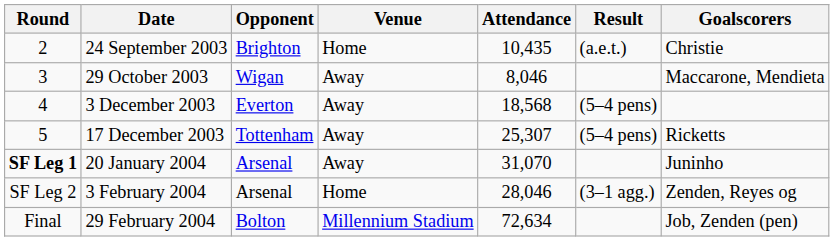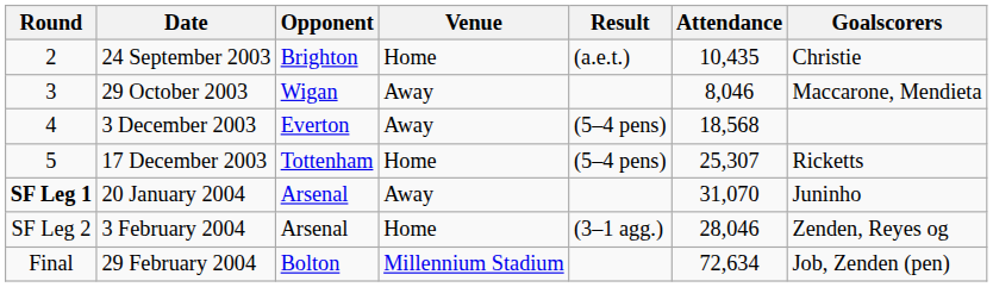columns swapped: Result <-> Attendance
17 December 2003 | Venue: Away -> Home
